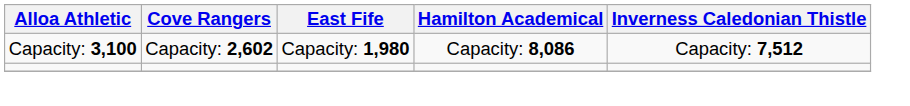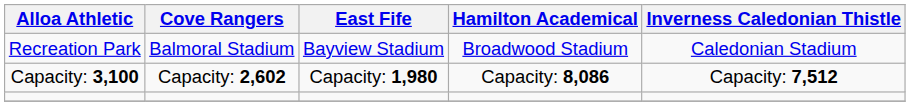+ row: Recreation Park | Balmoral Stadium | Bayview Stadium | Broadwood Stadium | Caledonian Stadium
